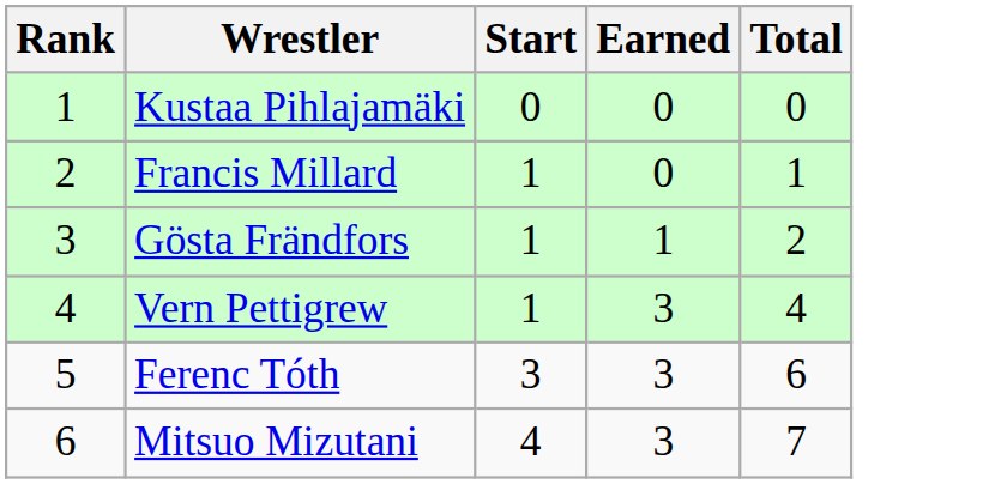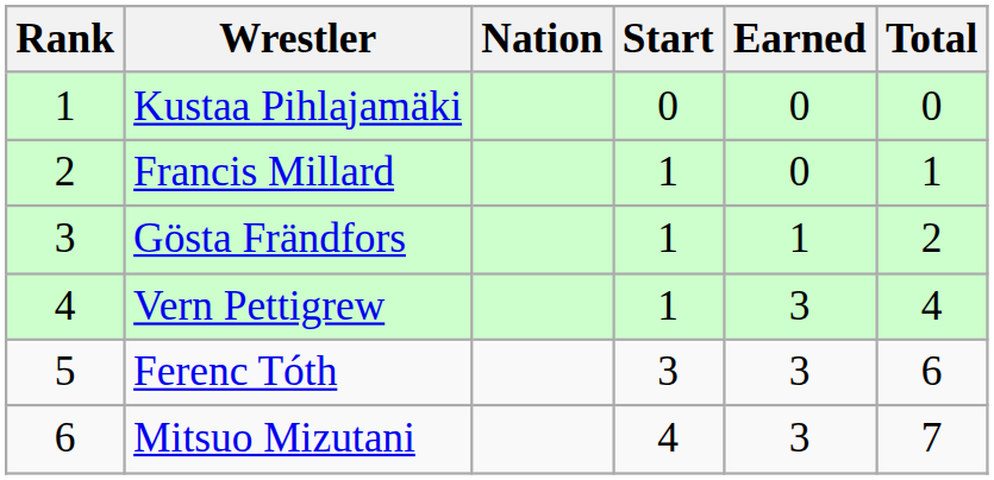+ column: Nation
